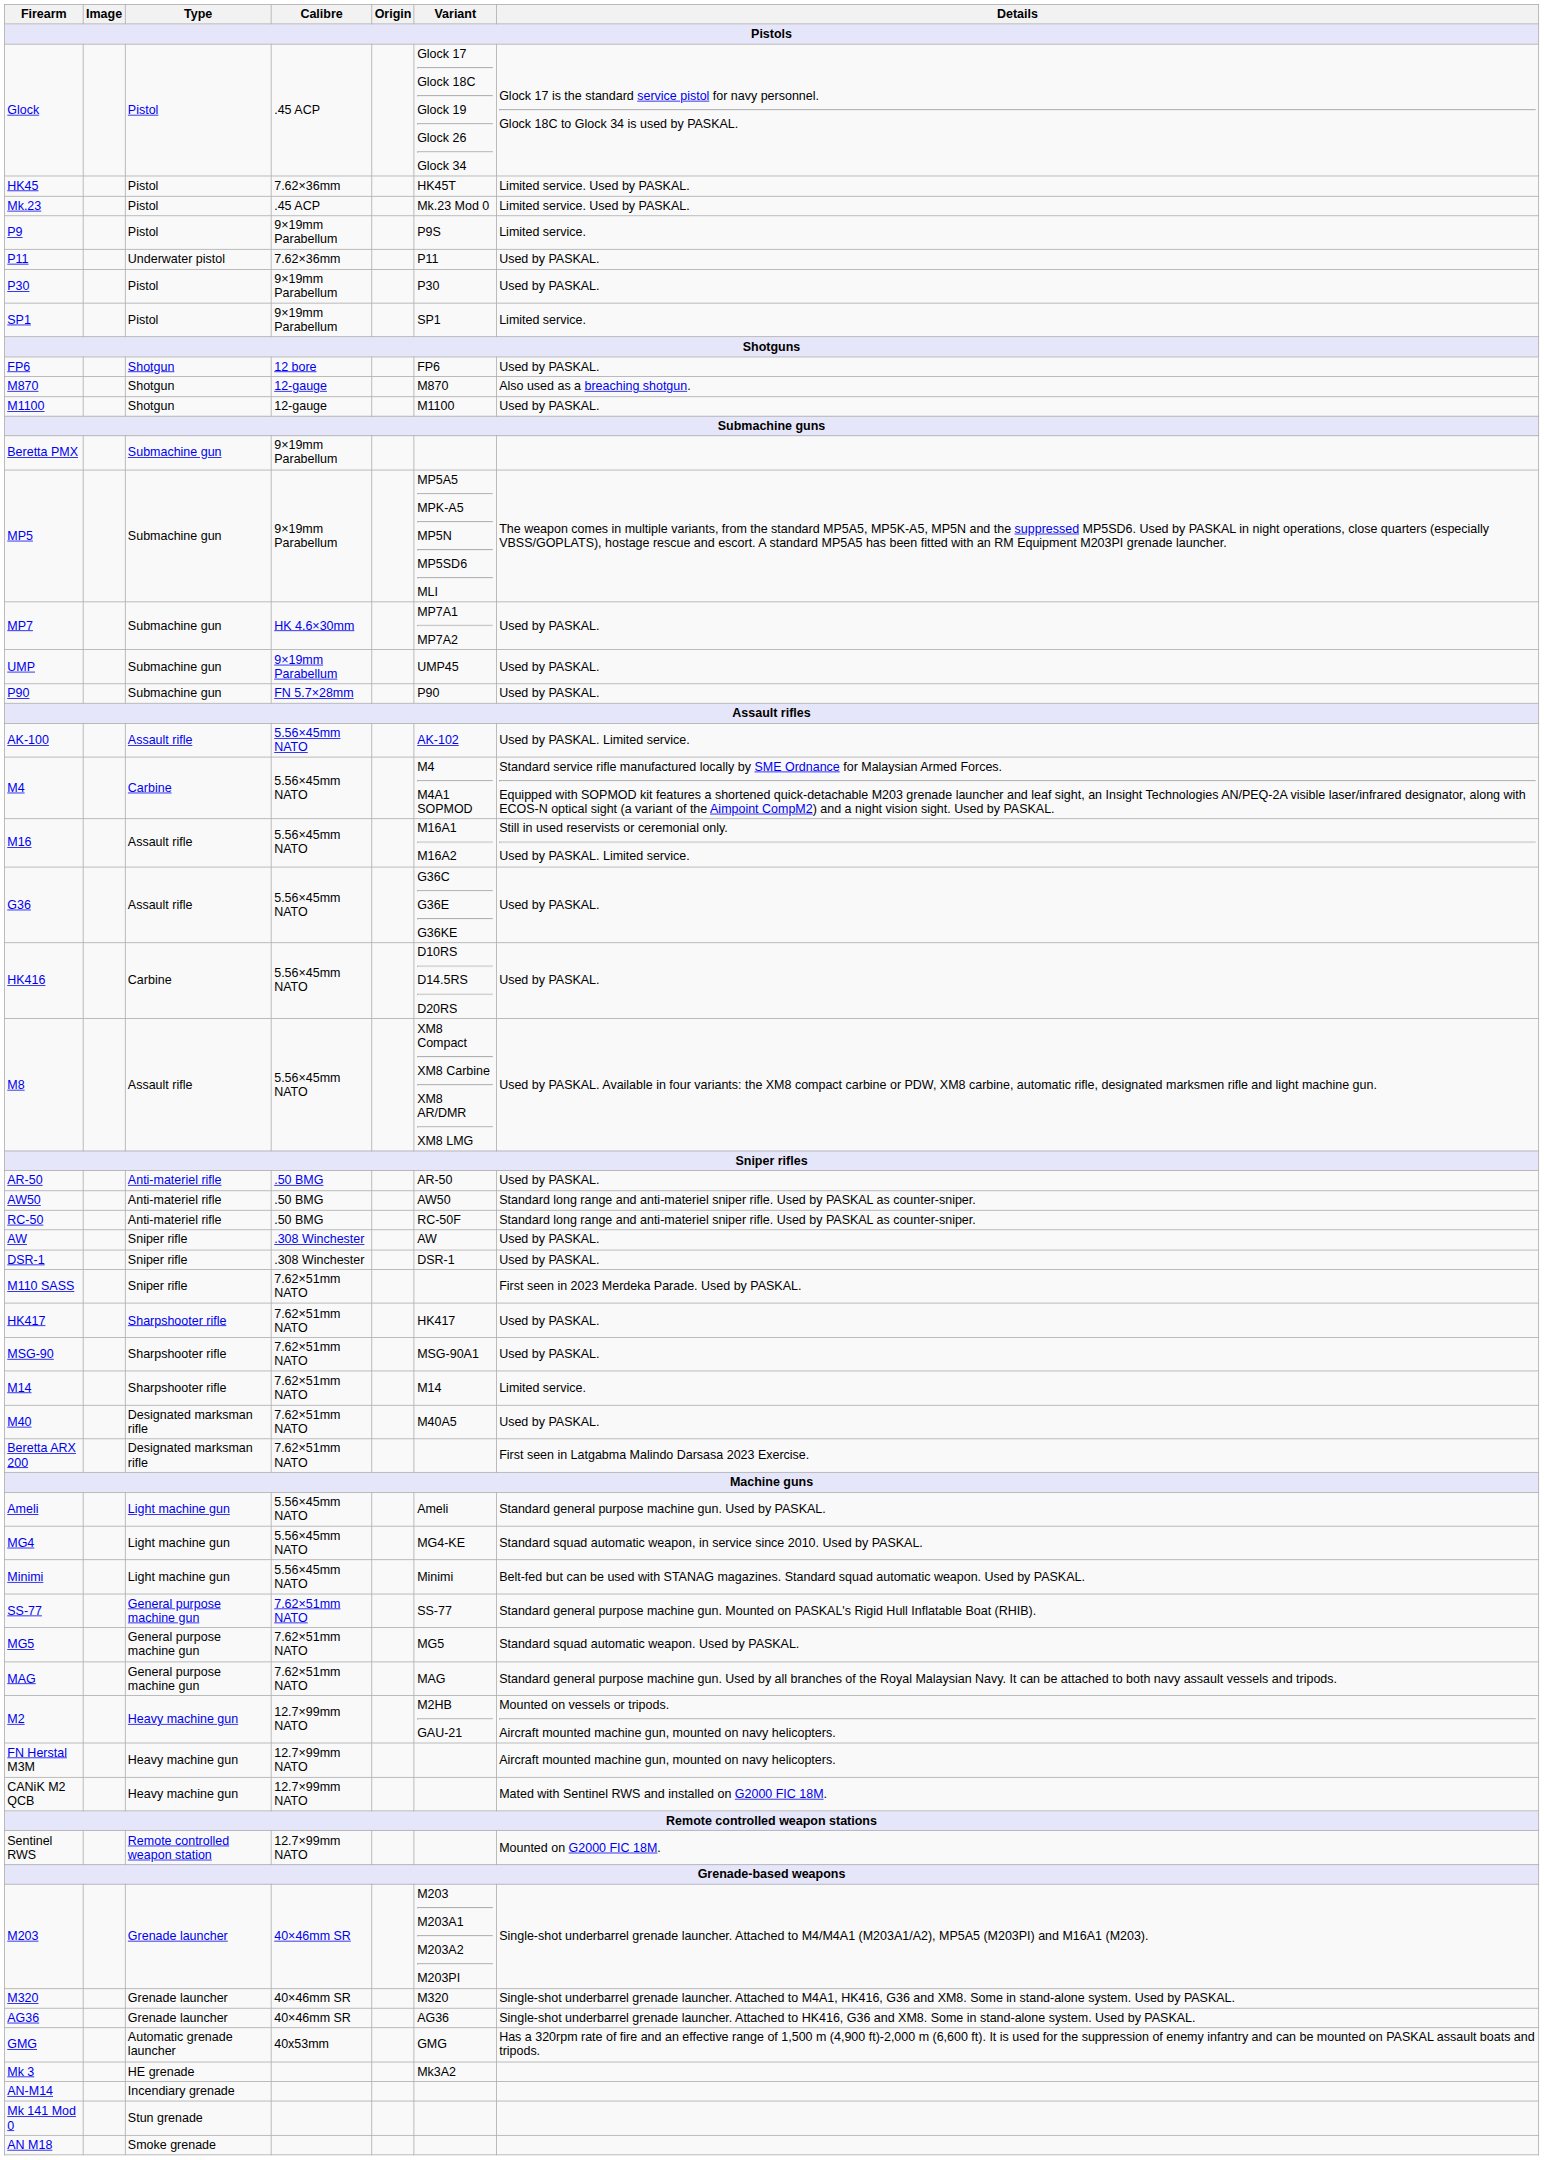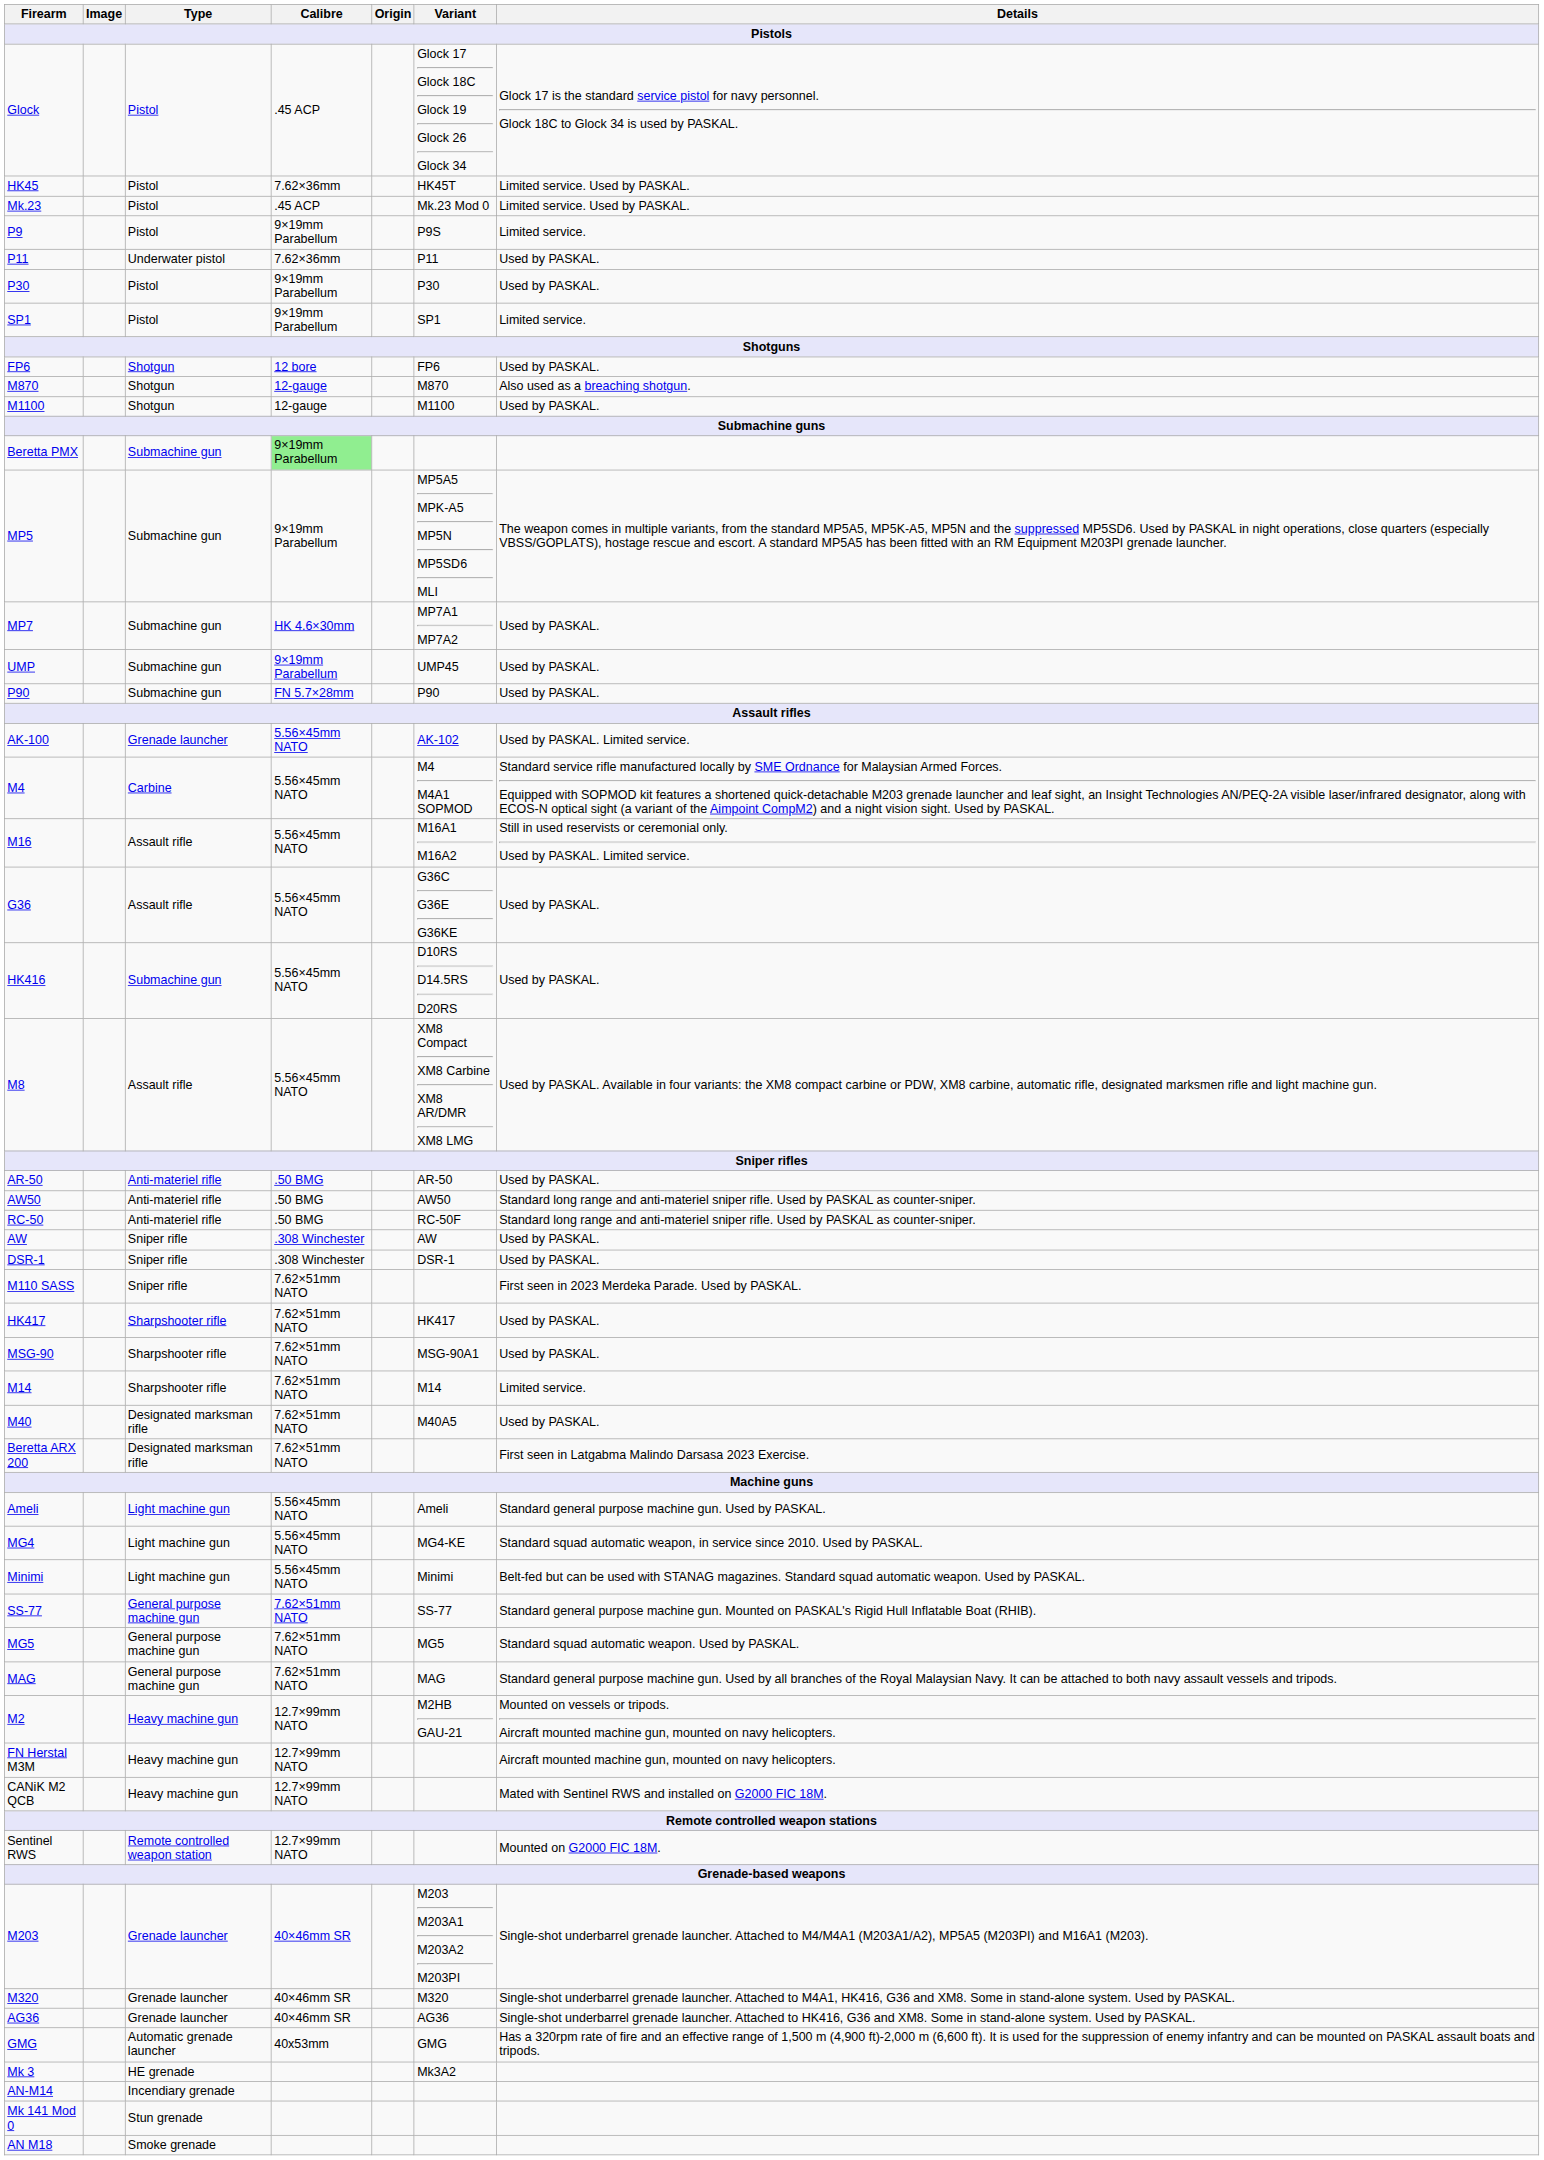Beretta PMX | Calibre: no background -> lightgreen background
AK-100 | Type: Assault rifle -> Grenade launcher
HK416 | Type: Carbine -> Submachine gun
